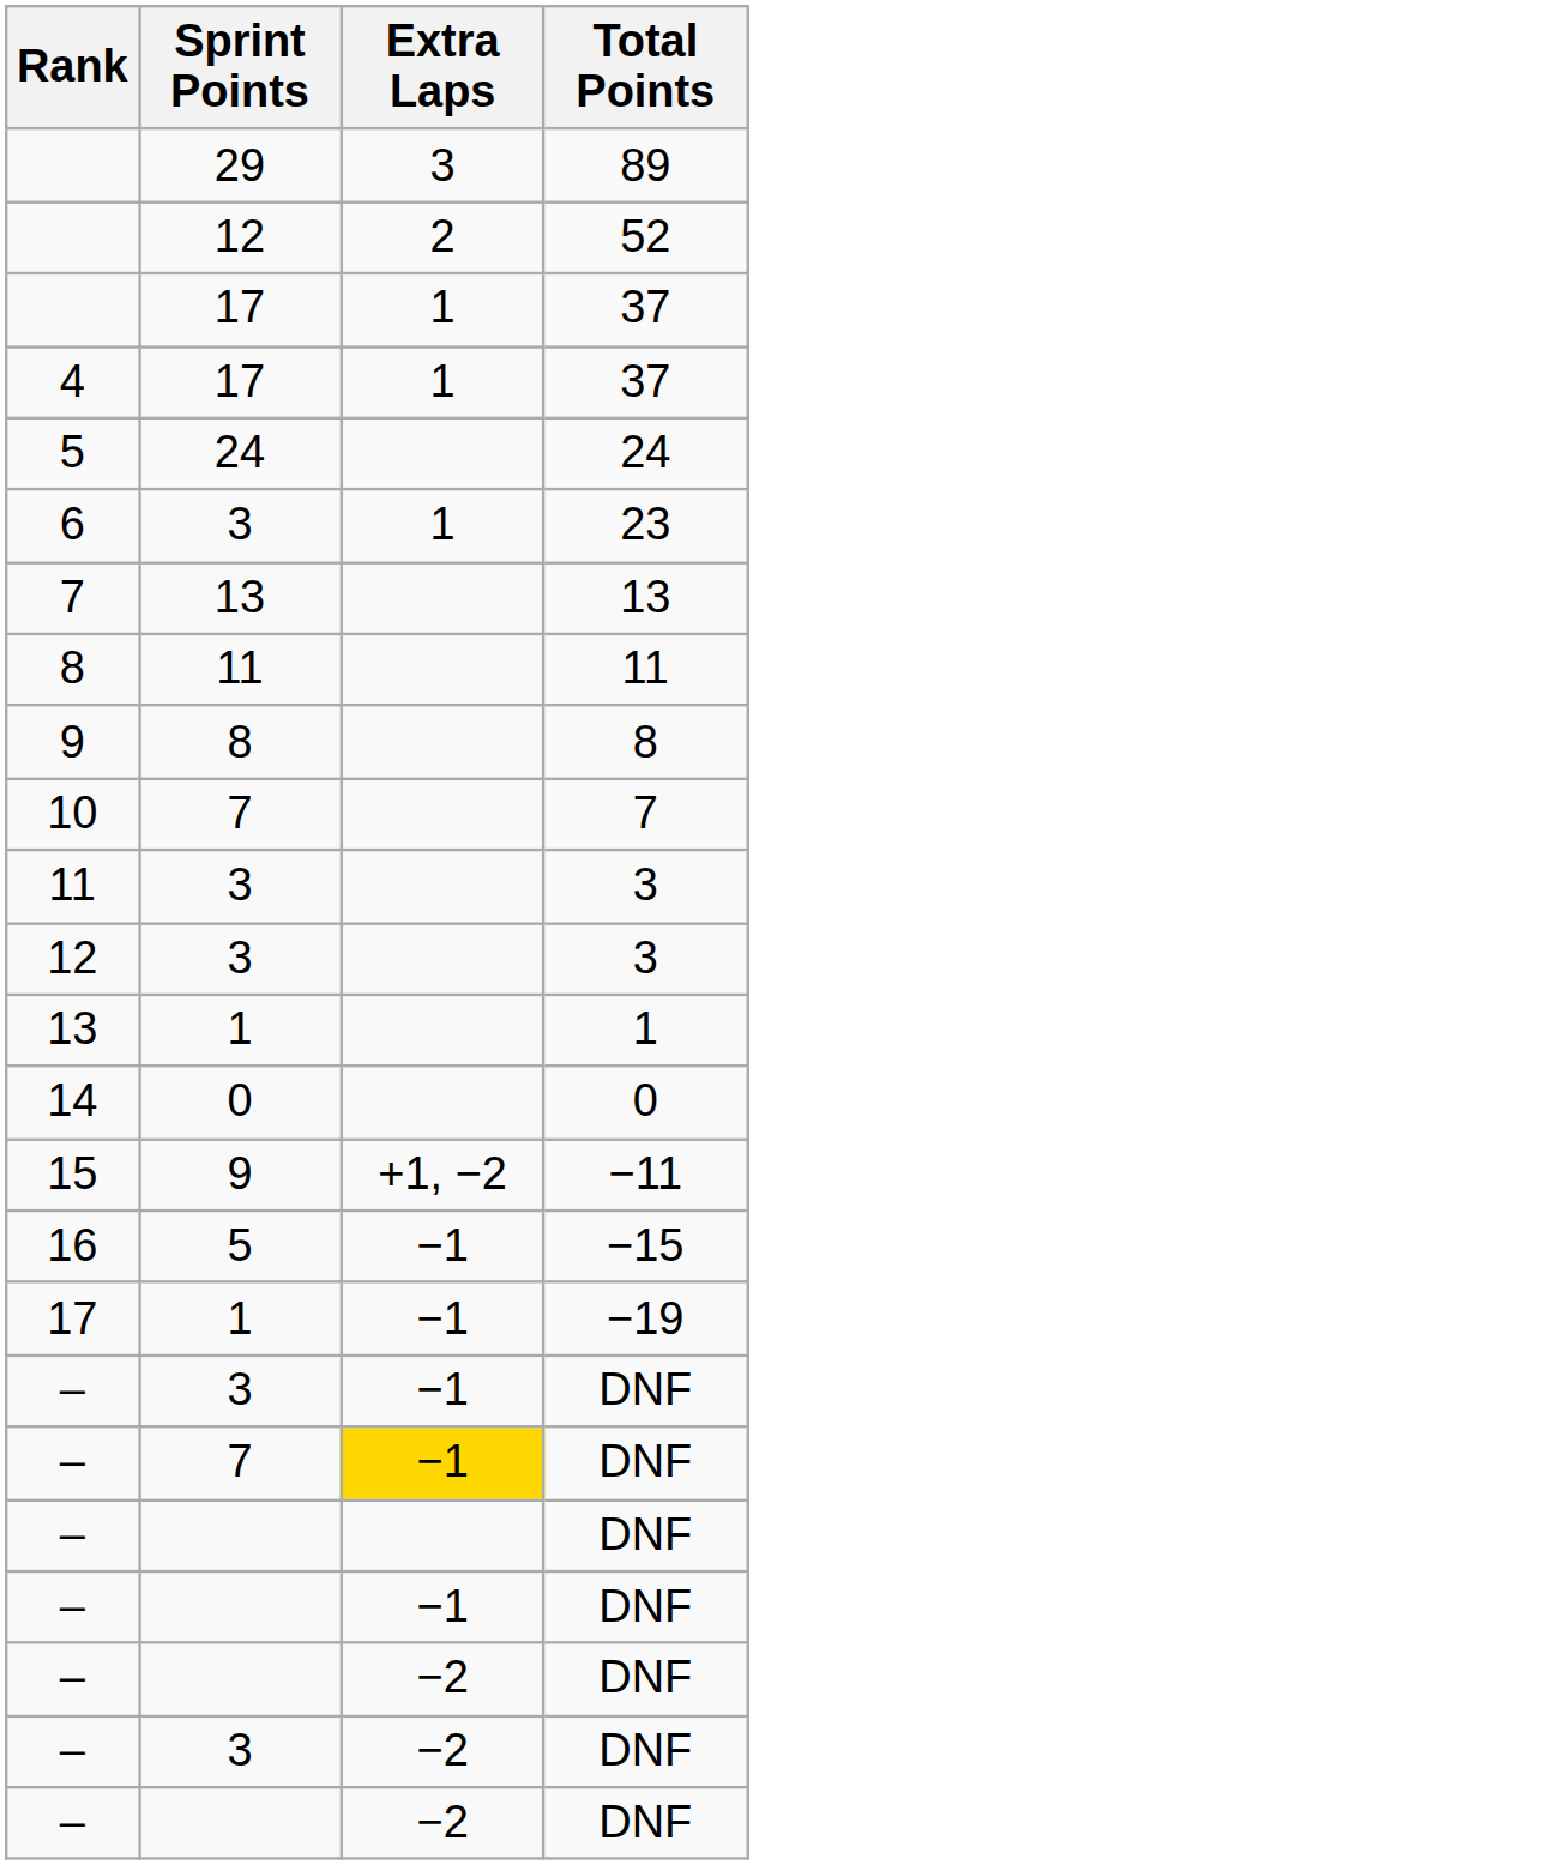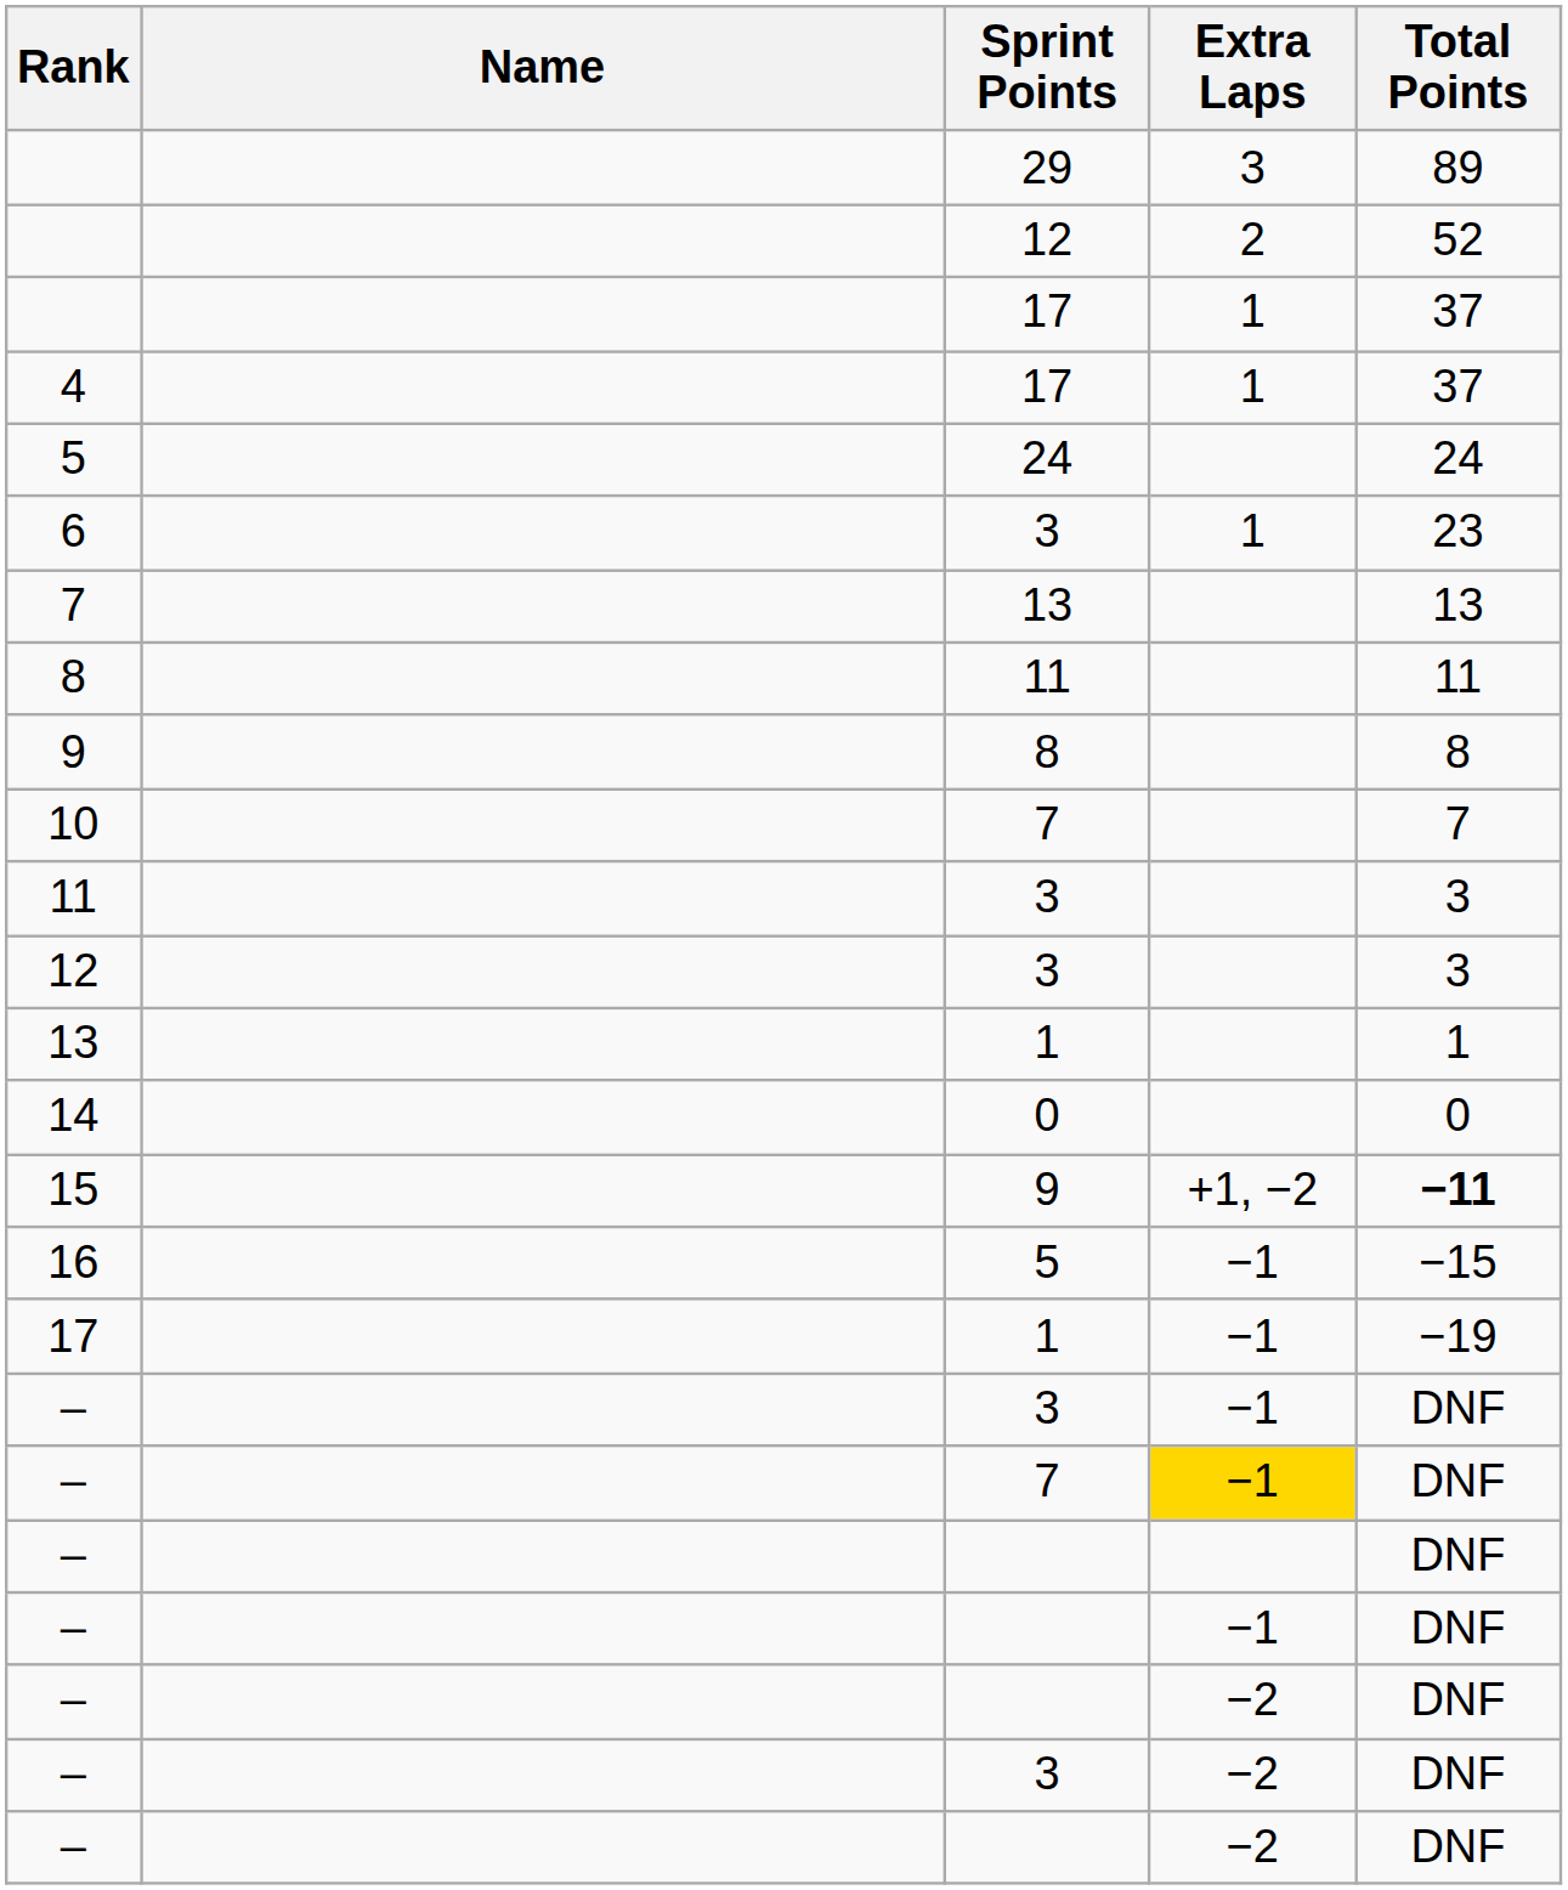+ column: Name
15 | Total Points: normal -> bold
